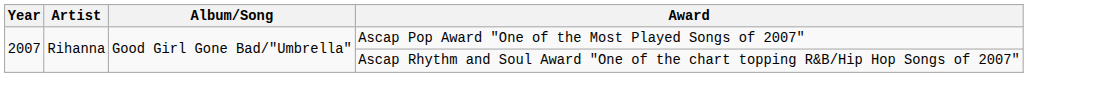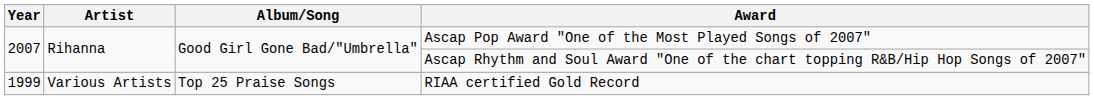+ row: 1999 | Various Artists | Top 25 Praise Songs | RIAA certified Gold Record
